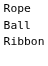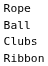+ row: Clubs
